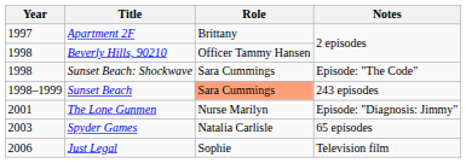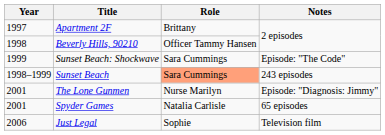Sunset Beach: Shockwave | Year: 1998 -> 1999
Spyder Games | Year: 2003 -> 2001
